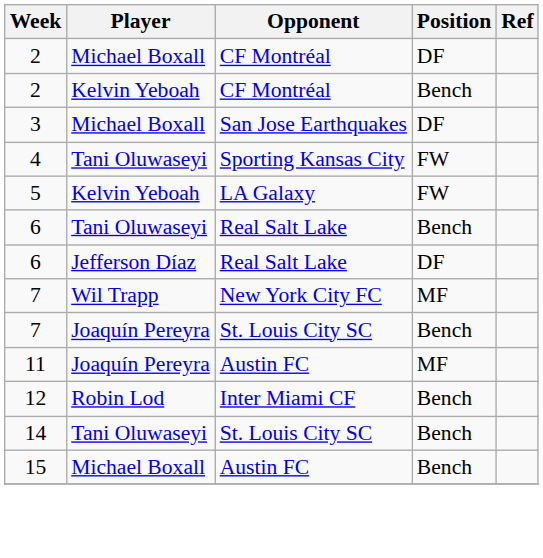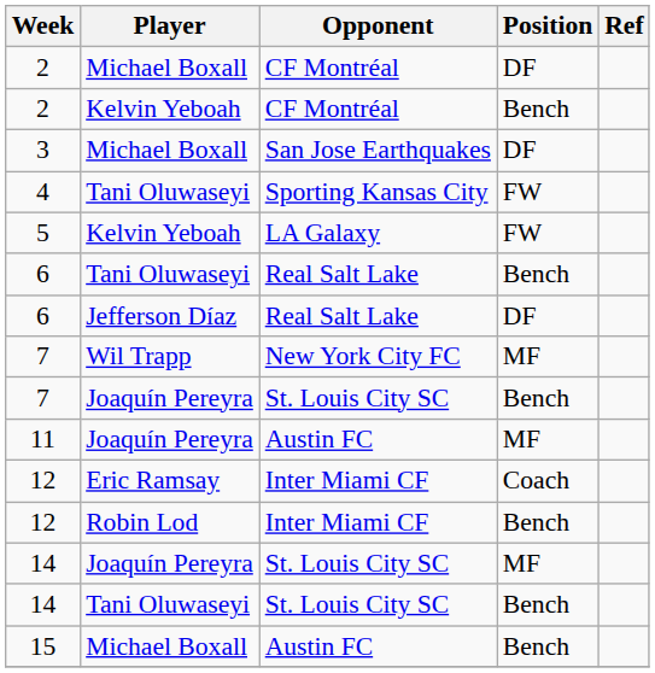+ row: 12 | Eric Ramsay | Inter Miami CF | Coach
+ row: 14 | Joaquín Pereyra | St. Louis City SC | MF
